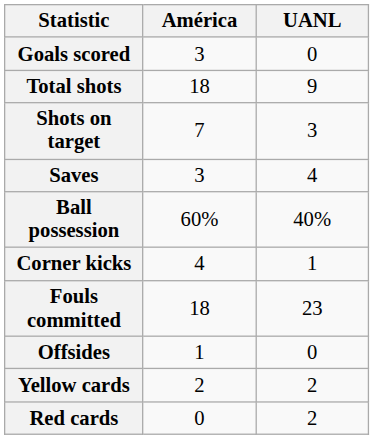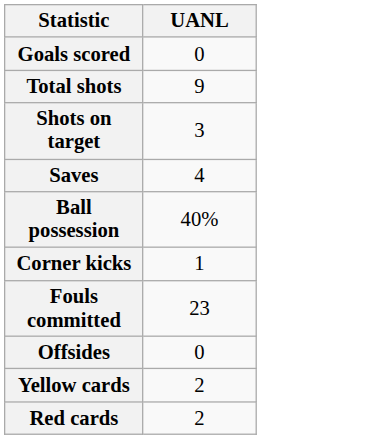- column: América | 3 | 18 | 7 | 3 | 60% | 4 | 18 | 1 | 2 | 0
